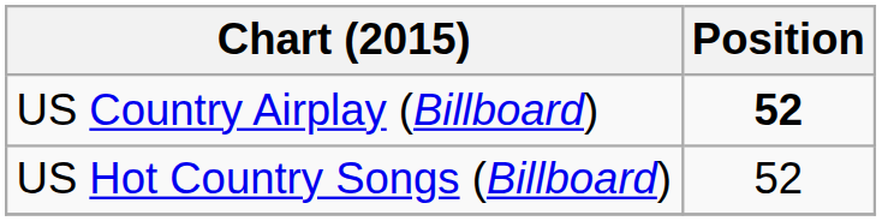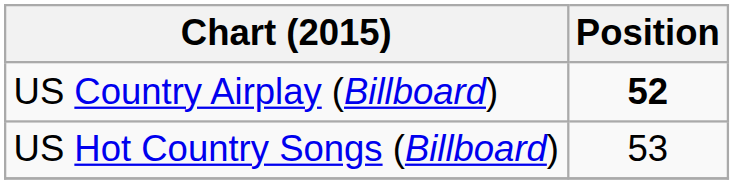US Hot Country Songs (Billboard) | Position: 52 -> 53
